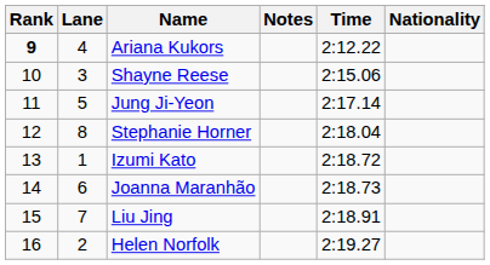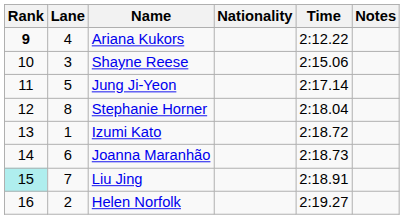columns swapped: Nationality <-> Notes
Liu Jing | Rank: no background -> paleturquoise background
